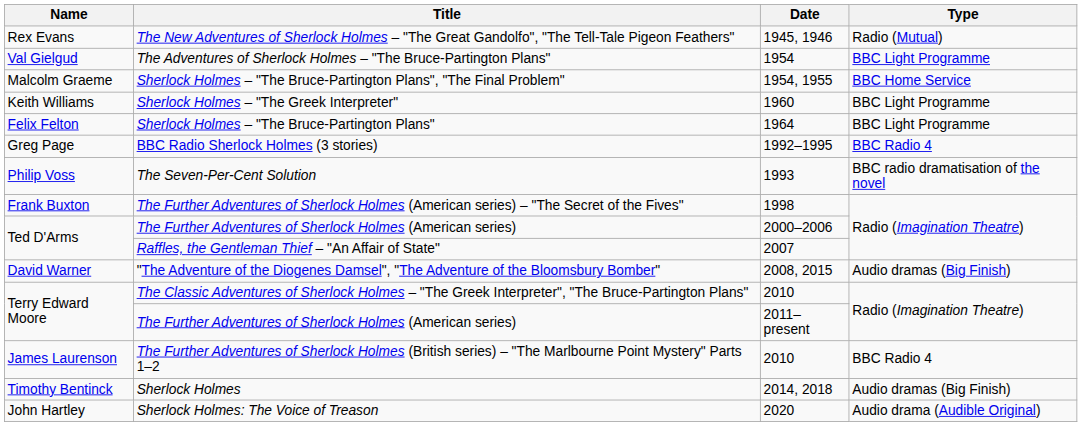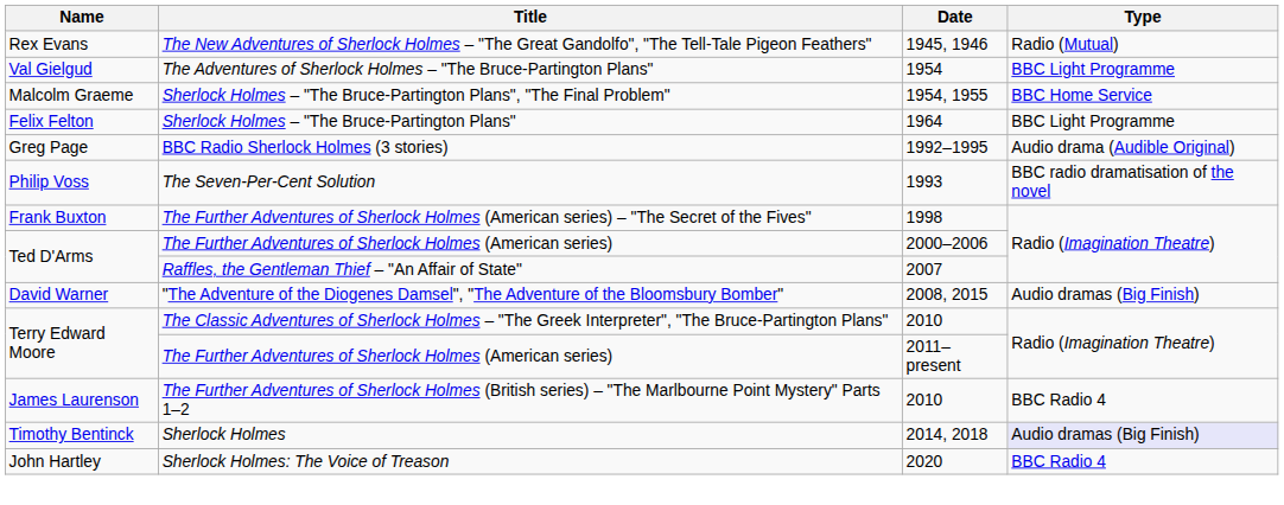- row: Keith Williams | Sherlock Holmes – "The Greek Interpreter" | 1960 | BBC Light Programme
BBC Radio Sherlock Holmes (3 stories) | Type: BBC Radio 4 -> Audio drama (Audible Original)
Sherlock Holmes | Type: no background -> lavender background
Sherlock Holmes: The Voice of Treason | Type: Audio drama (Audible Original) -> BBC Radio 4
